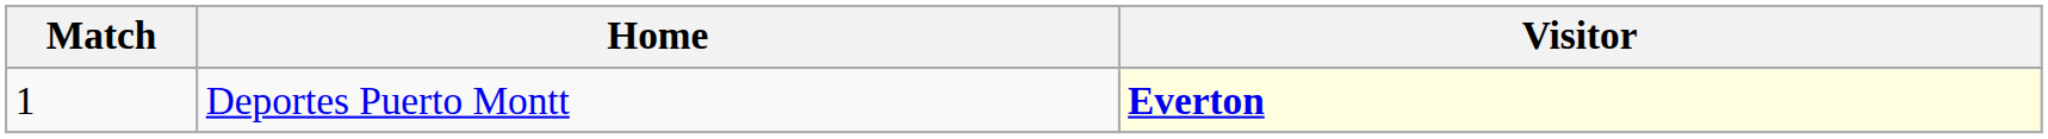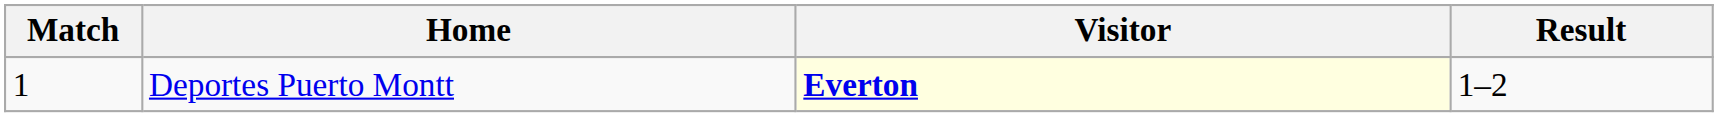+ column: Result | 1–2
